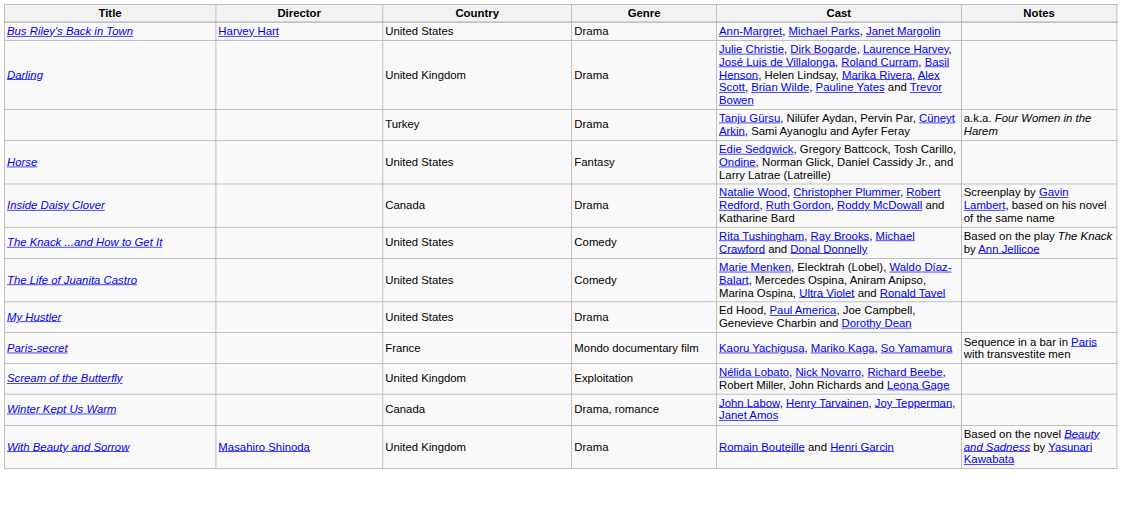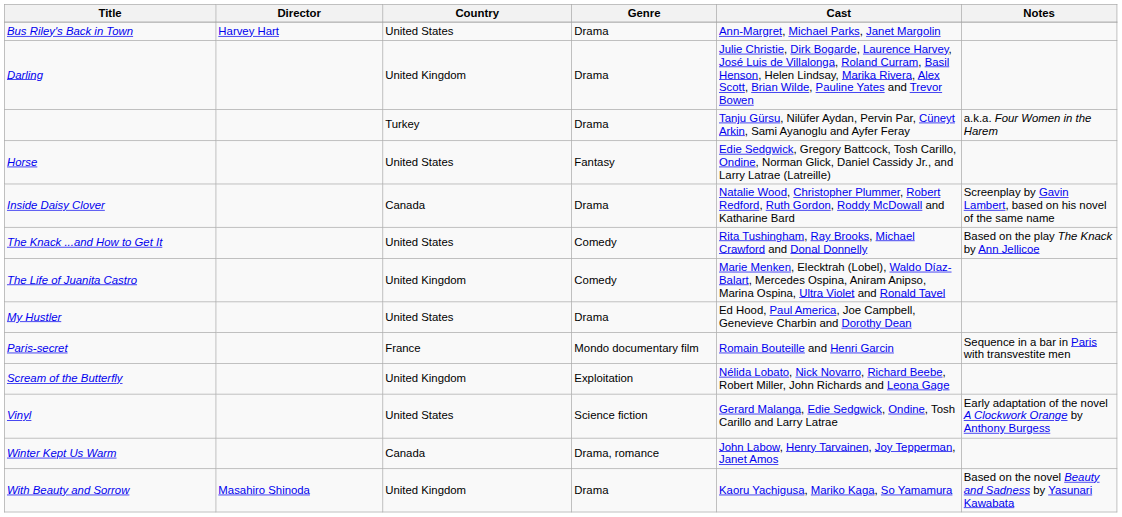The Life of Juanita Castro | Country: United States -> United Kingdom
Paris-secret | Cast: Kaoru Yachigusa, Mariko Kaga, So Yamamura -> Romain Bouteille and Henri Garcin
+ row: Vinyl | United States | Science fiction | Gerard Malanga, Edie Sedgwick, Ondine, Tosh Carillo and Larry Latrae | Early adaptation of the novel A Clockwork Orange by Anthony Burgess
With Beauty and Sorrow | Cast: Romain Bouteille and Henri Garcin -> Kaoru Yachigusa, Mariko Kaga, So Yamamura
